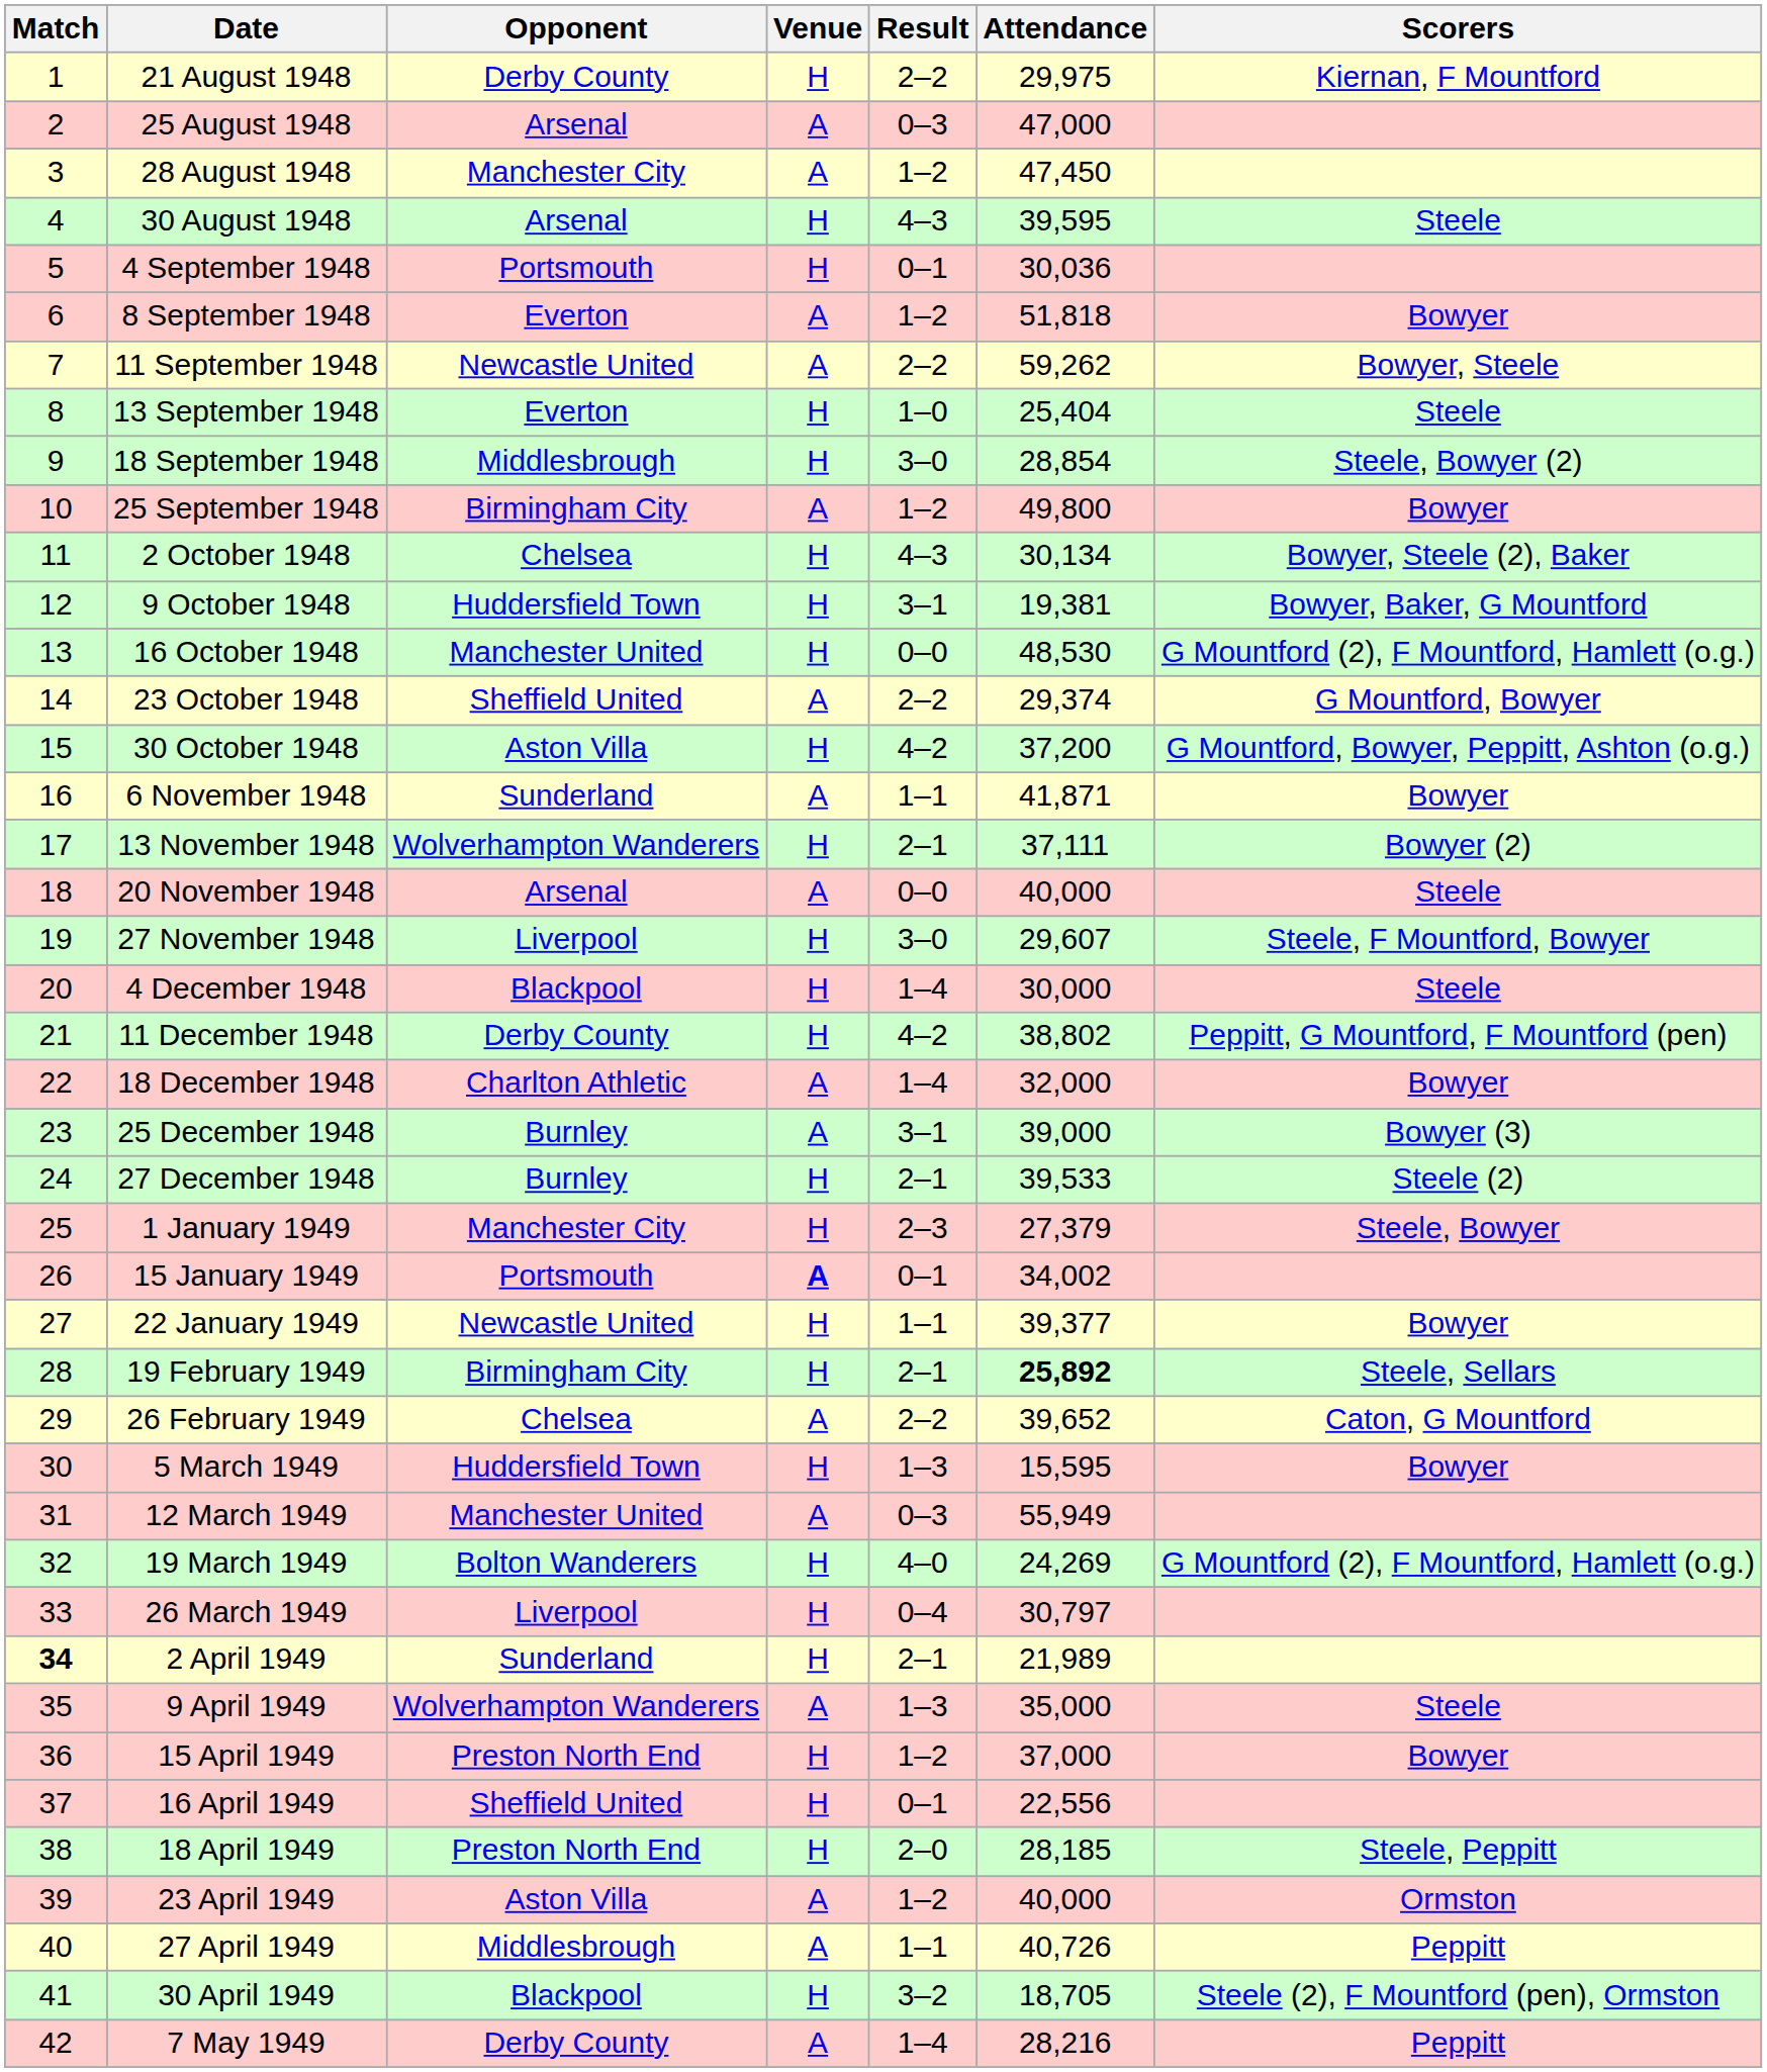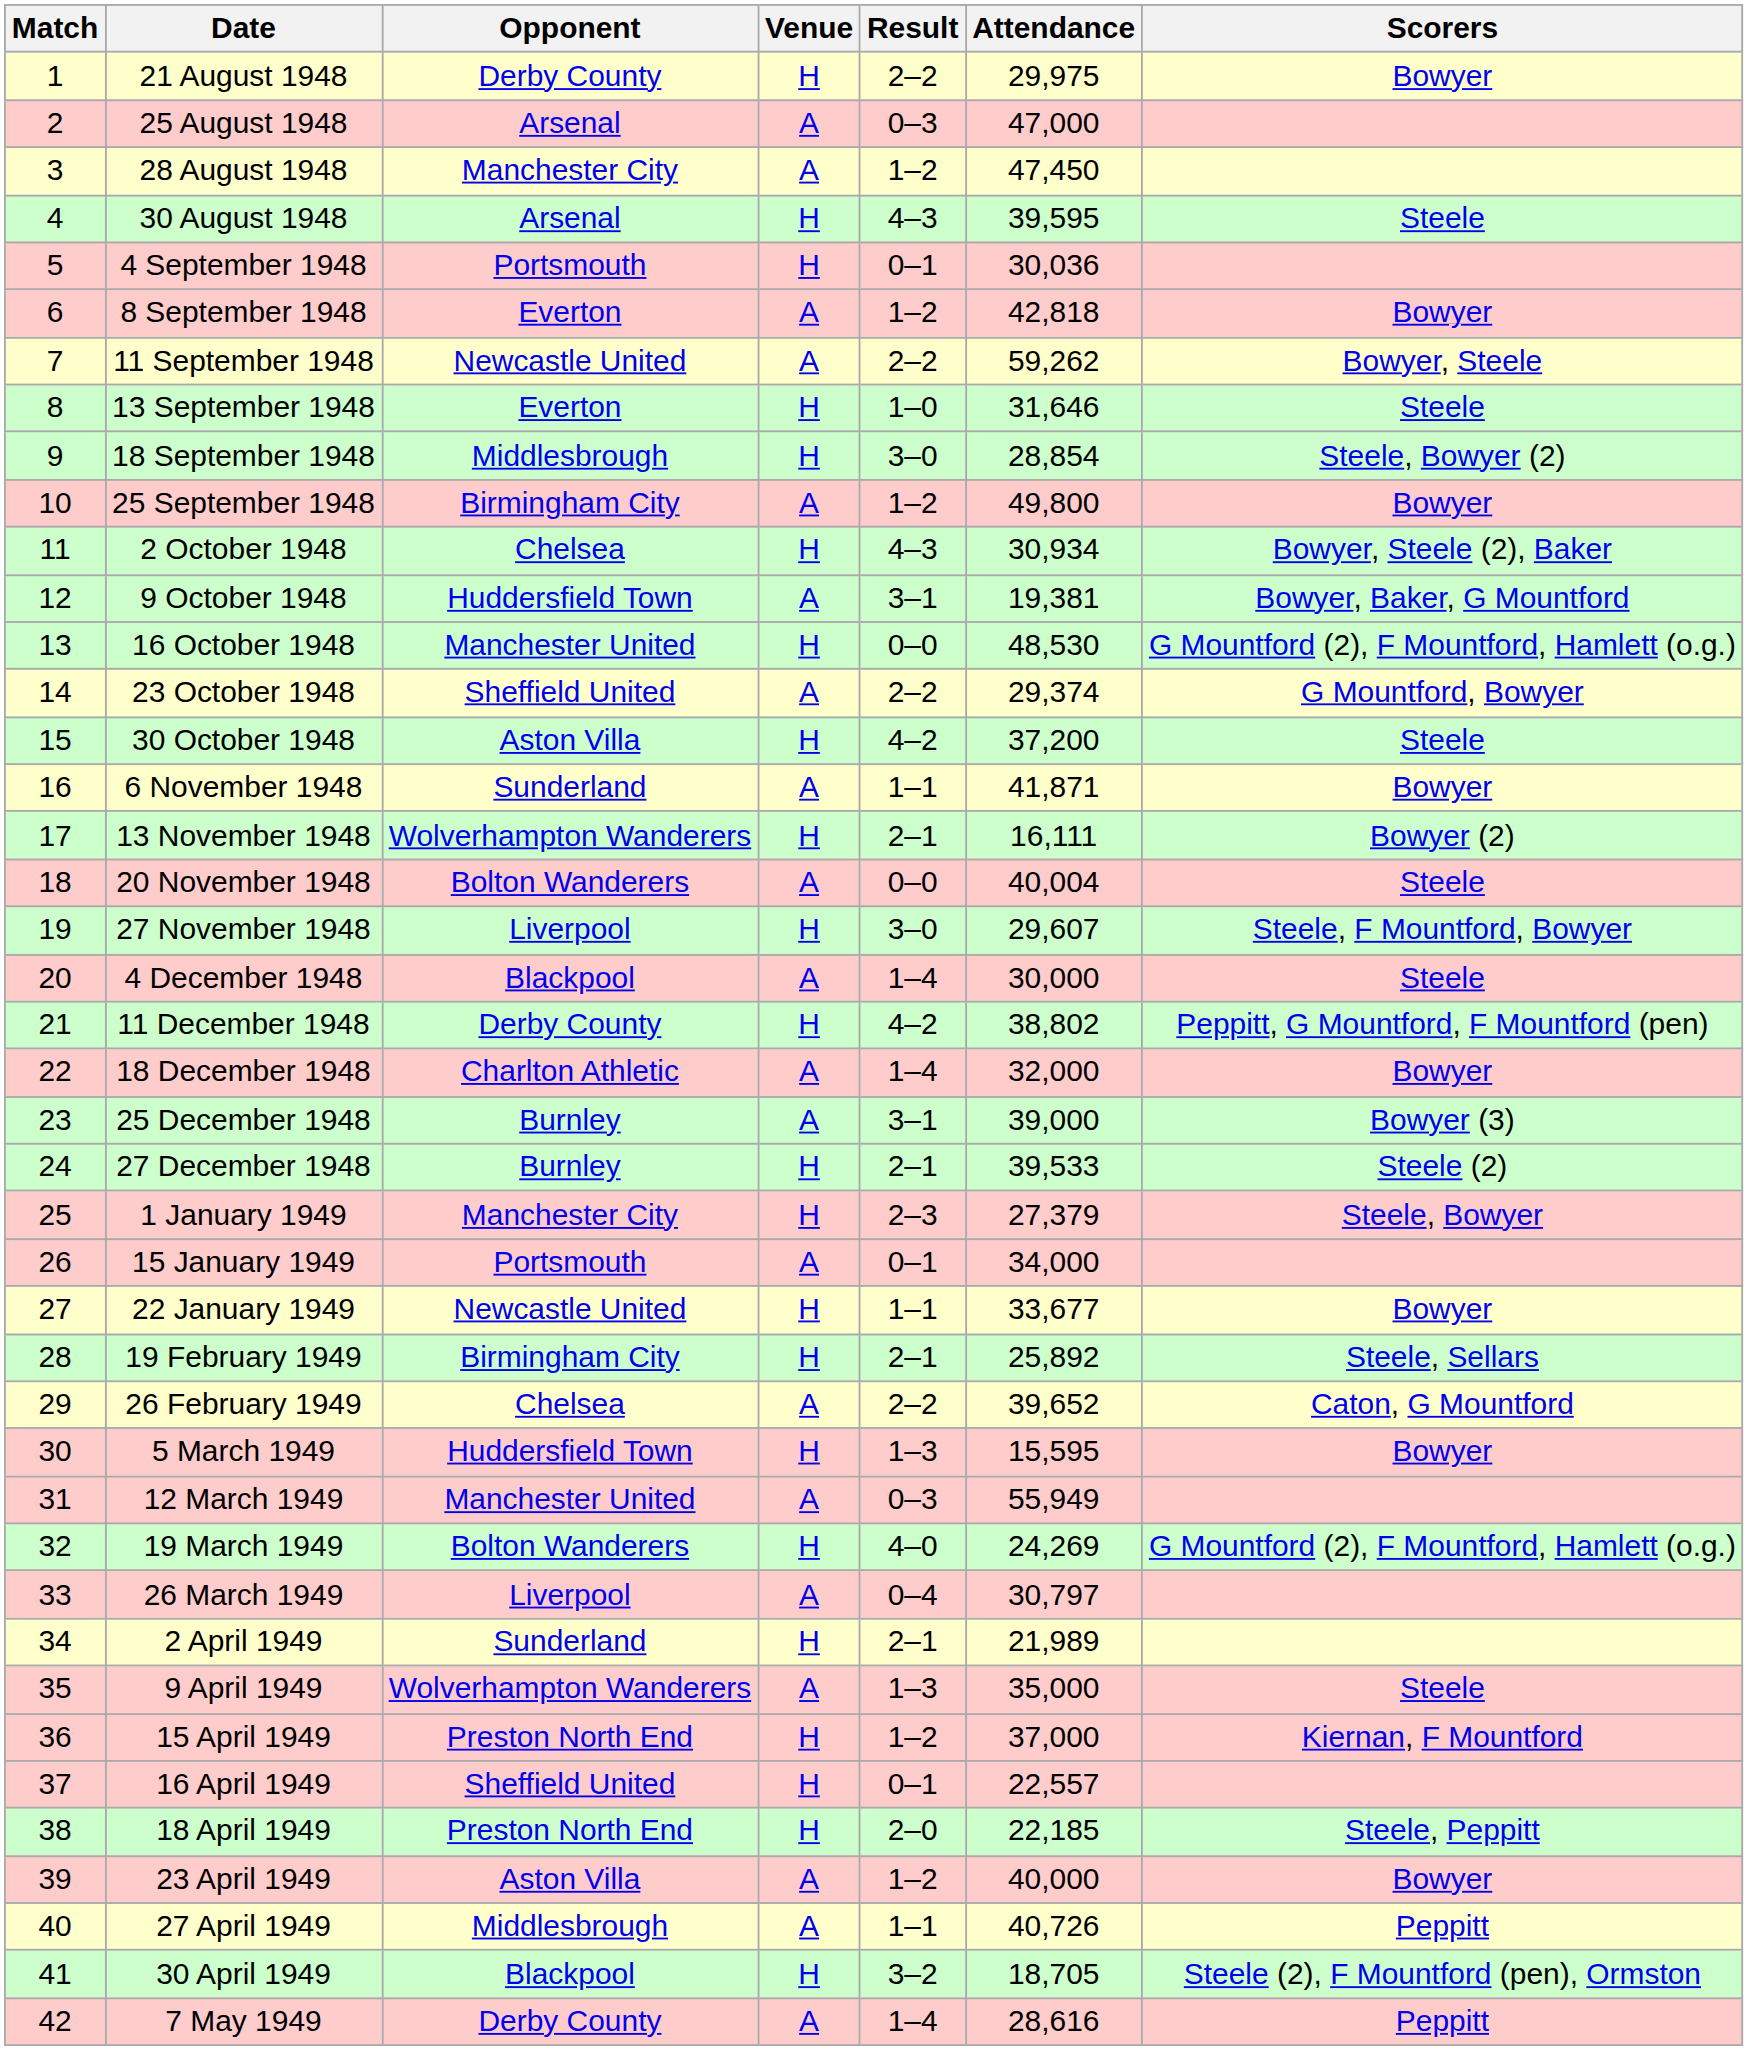21 August 1948 | Scorers: Kiernan, F Mountford -> Bowyer
8 September 1948 | Attendance: 51,818 -> 42,818
13 September 1948 | Attendance: 25,404 -> 31,646
2 October 1948 | Attendance: 30,134 -> 30,934
9 October 1948 | Venue: H -> A
30 October 1948 | Scorers: G Mountford, Bowyer, Peppitt, Ashton (o.g.) -> Steele
13 November 1948 | Attendance: 37,111 -> 16,111
20 November 1948 | Opponent: Arsenal -> Bolton Wanderers
20 November 1948 | Attendance: 40,000 -> 40,004
4 December 1948 | Venue: H -> A
15 January 1949 | Venue: bold -> normal
15 January 1949 | Attendance: 34,002 -> 34,000
22 January 1949 | Attendance: 39,377 -> 33,677
19 February 1949 | Attendance: bold -> normal
26 March 1949 | Venue: H -> A
2 April 1949 | Match: bold -> normal
15 April 1949 | Scorers: Bowyer -> Kiernan, F Mountford
16 April 1949 | Attendance: 22,556 -> 22,557
18 April 1949 | Attendance: 28,185 -> 22,185
23 April 1949 | Scorers: Ormston -> Bowyer
7 May 1949 | Attendance: 28,216 -> 28,616
